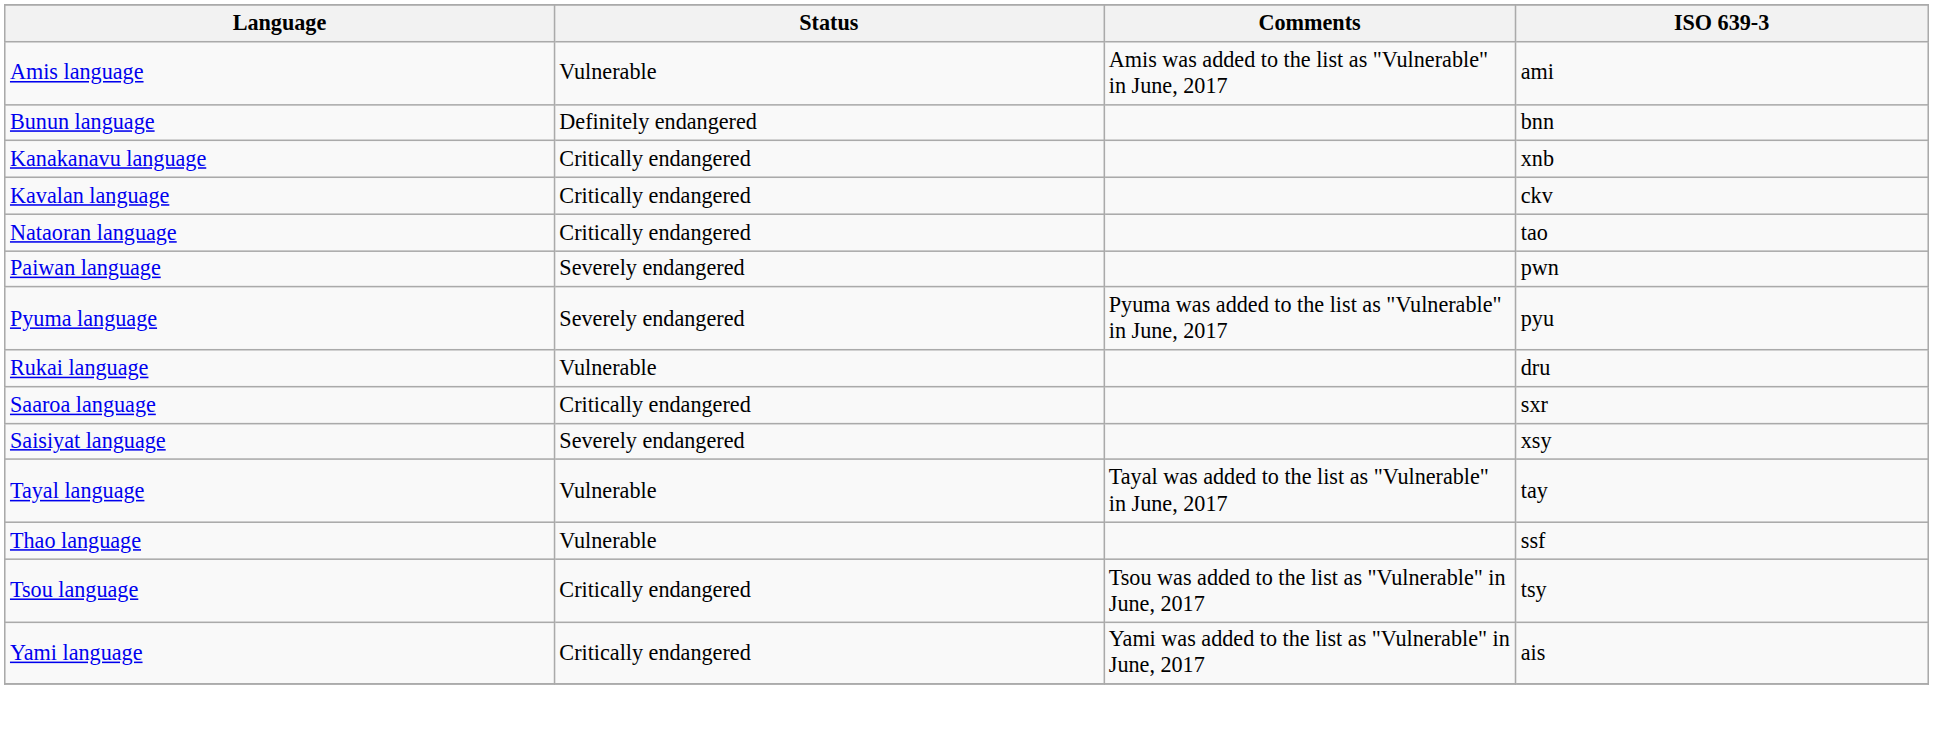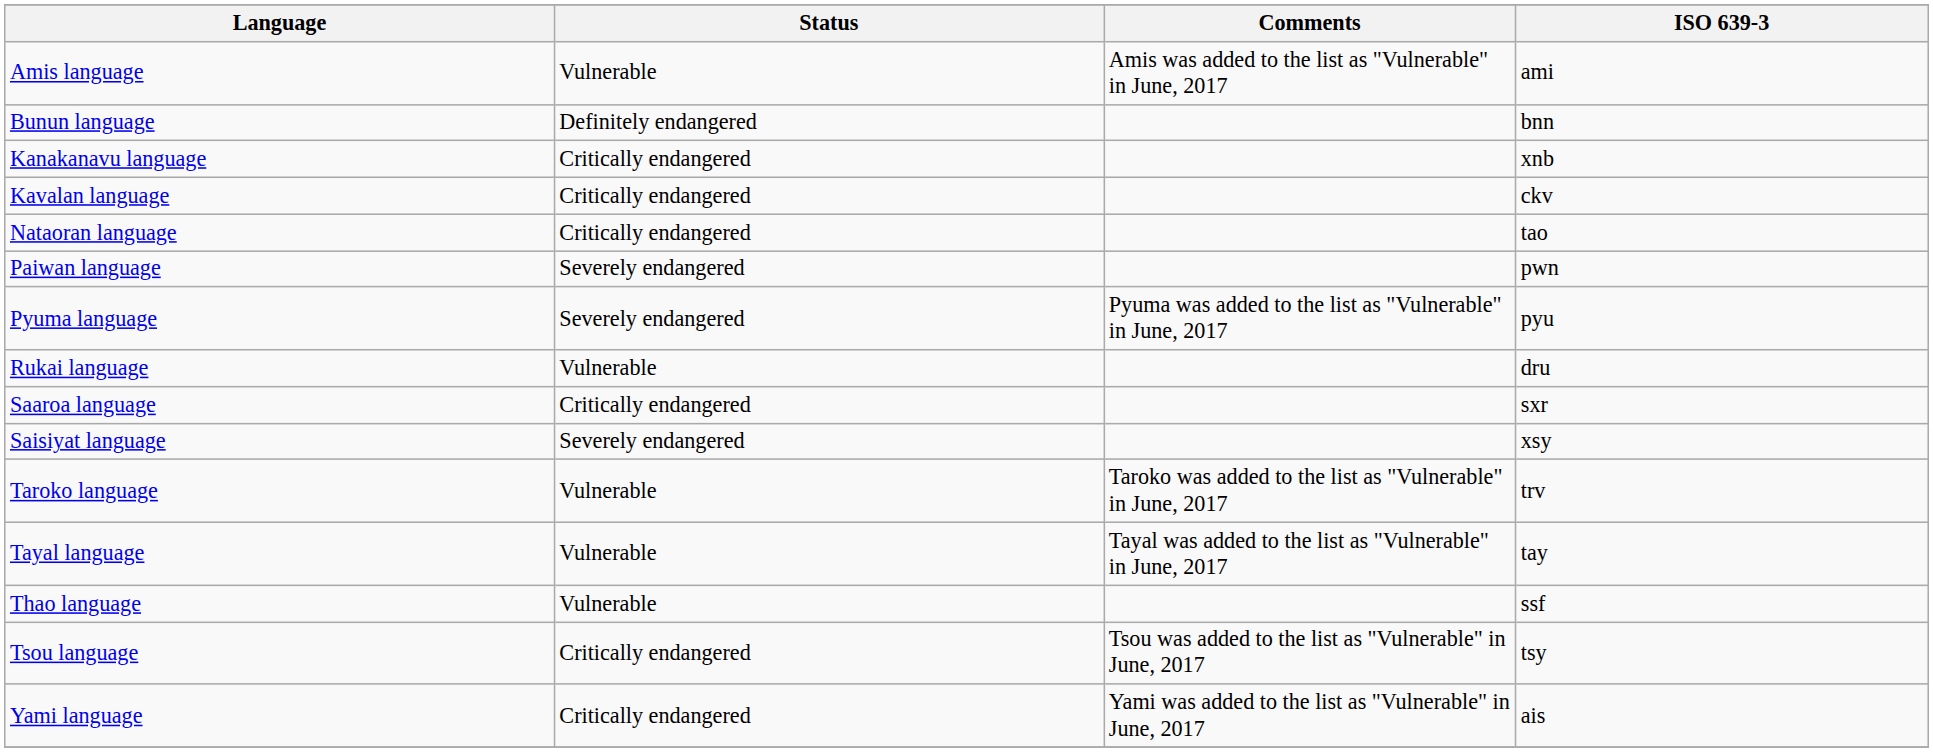+ row: Taroko language | Vulnerable | Taroko was added to the list as "Vulnerable" in June, 2017 | trv
